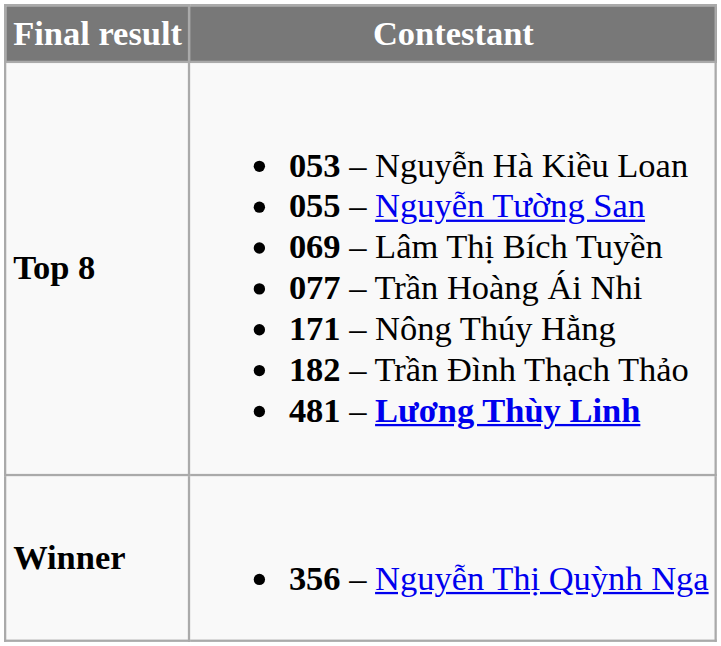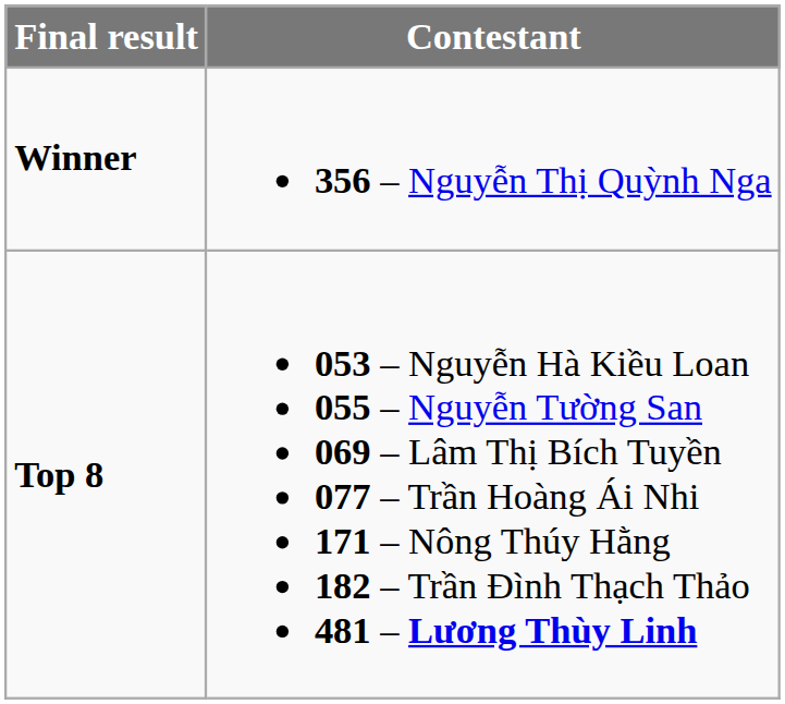rows swapped: Winner <-> Top 8
